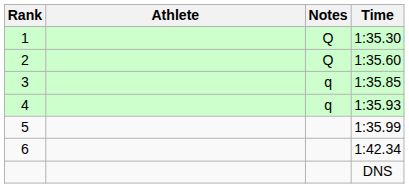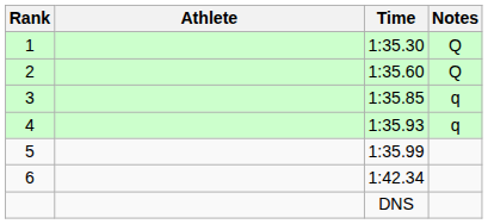columns swapped: Time <-> Notes
